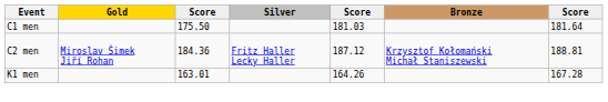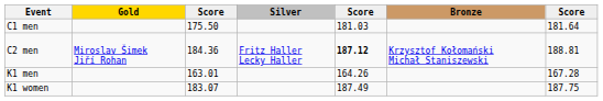C2 men | column 5: normal -> bold
+ row: K1 women | 183.07 | 187.49 | 187.75
